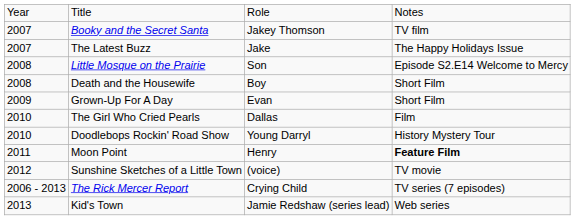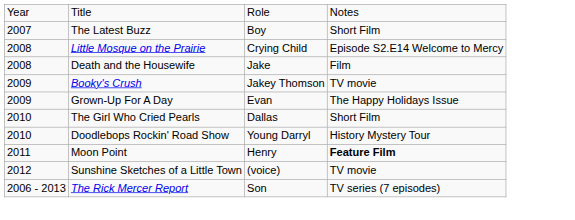- row: 2007 | Booky and the Secret Santa | Jakey Thomson | TV film
The Latest Buzz | column 3: Jake -> Boy
The Latest Buzz | column 4: The Happy Holidays Issue -> Short Film
Little Mosque on the Prairie | column 3: Son -> Crying Child
Death and the Housewife | column 3: Boy -> Jake
Death and the Housewife | column 4: Short Film -> Film
+ row: 2009 | Booky's Crush | Jakey Thomson | TV movie
Grown-Up For A Day | column 4: Short Film -> The Happy Holidays Issue
The Girl Who Cried Pearls | column 4: Film -> Short Film
The Rick Mercer Report | column 3: Crying Child -> Son
- row: 2013 | Kid's Town | Jamie Redshaw (series lead) | Web series
